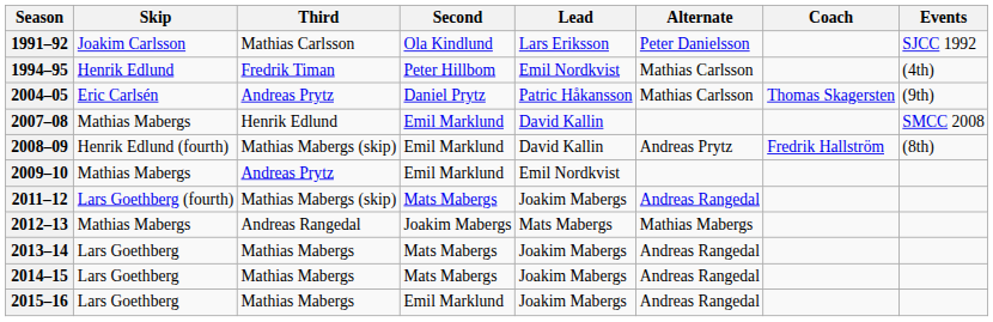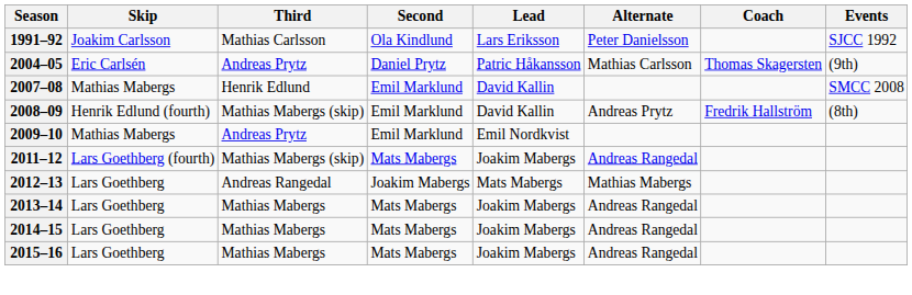- row: 1994–95 | Henrik Edlund | Fredrik Timan | Peter Hillbom | Emil Nordkvist | Mathias Carlsson | (4th)
2012–13 | Skip: Mathias Mabergs -> Lars Goethberg
2015–16 | Second: Emil Marklund -> Mats Mabergs
